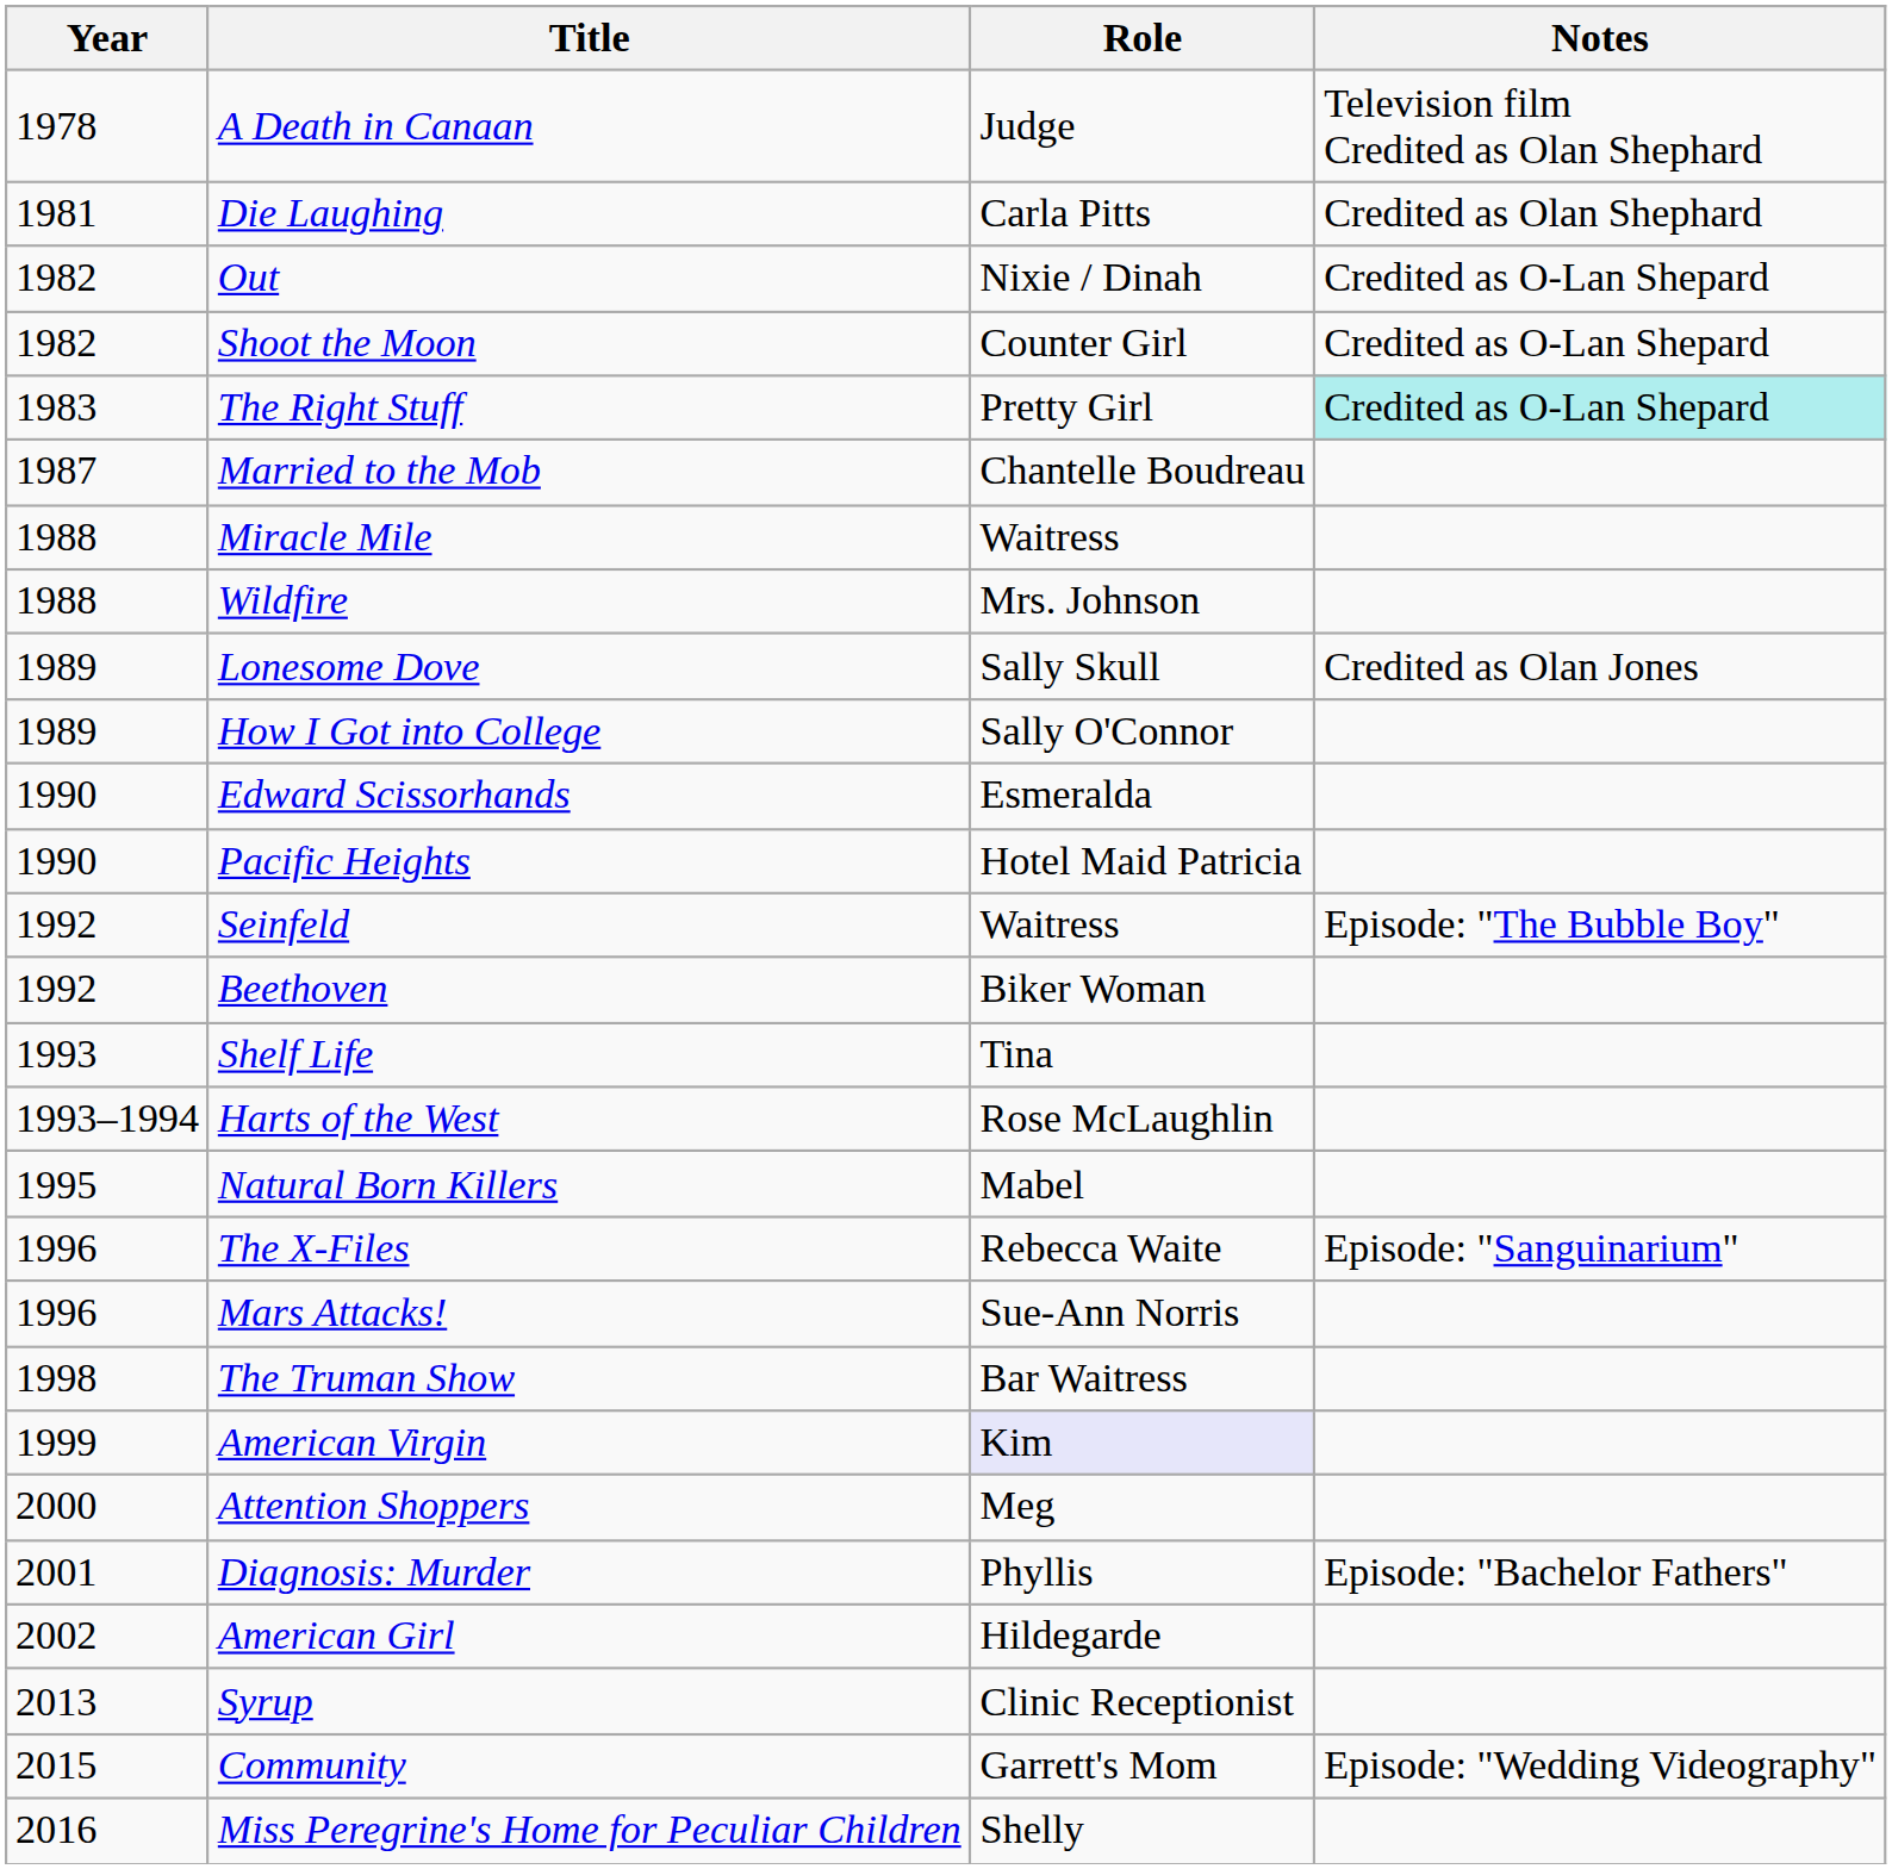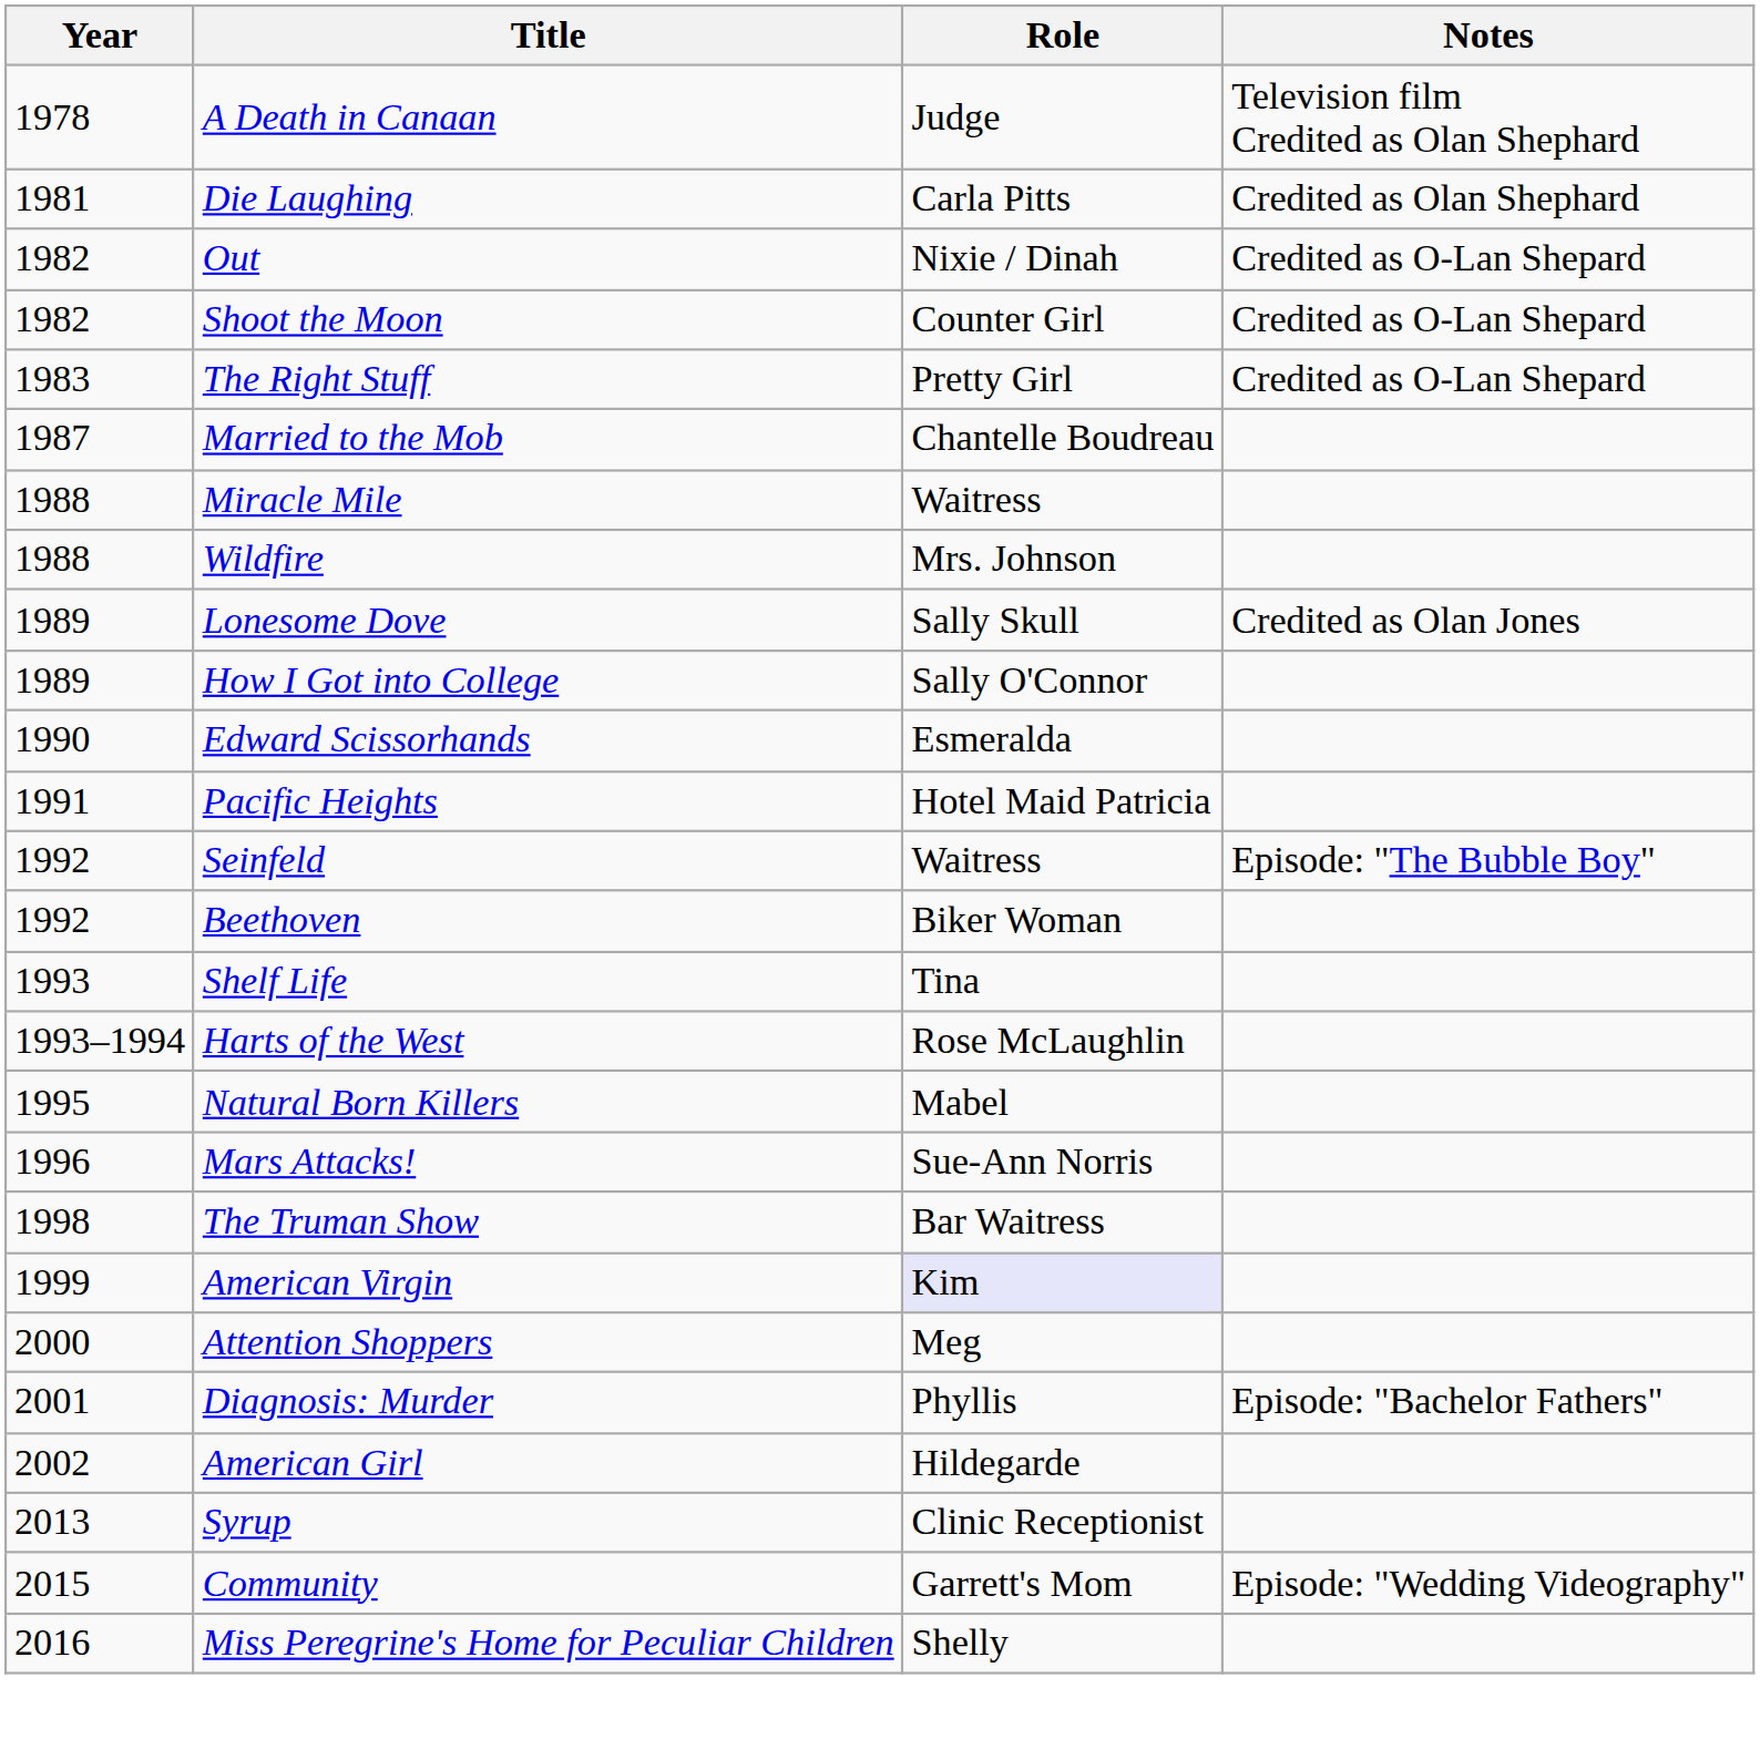The Right Stuff | Notes: paleturquoise background -> no background
Pacific Heights | Year: 1990 -> 1991
- row: 1996 | The X-Files | Rebecca Waite | Episode: "Sanguinarium"
